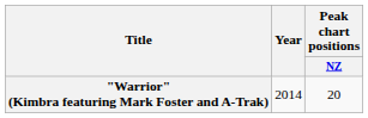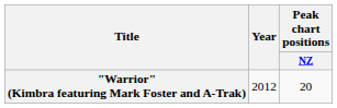"Warrior" (Kimbra featuring Mark Foster and A-Trak) | Year: 2014 -> 2012
